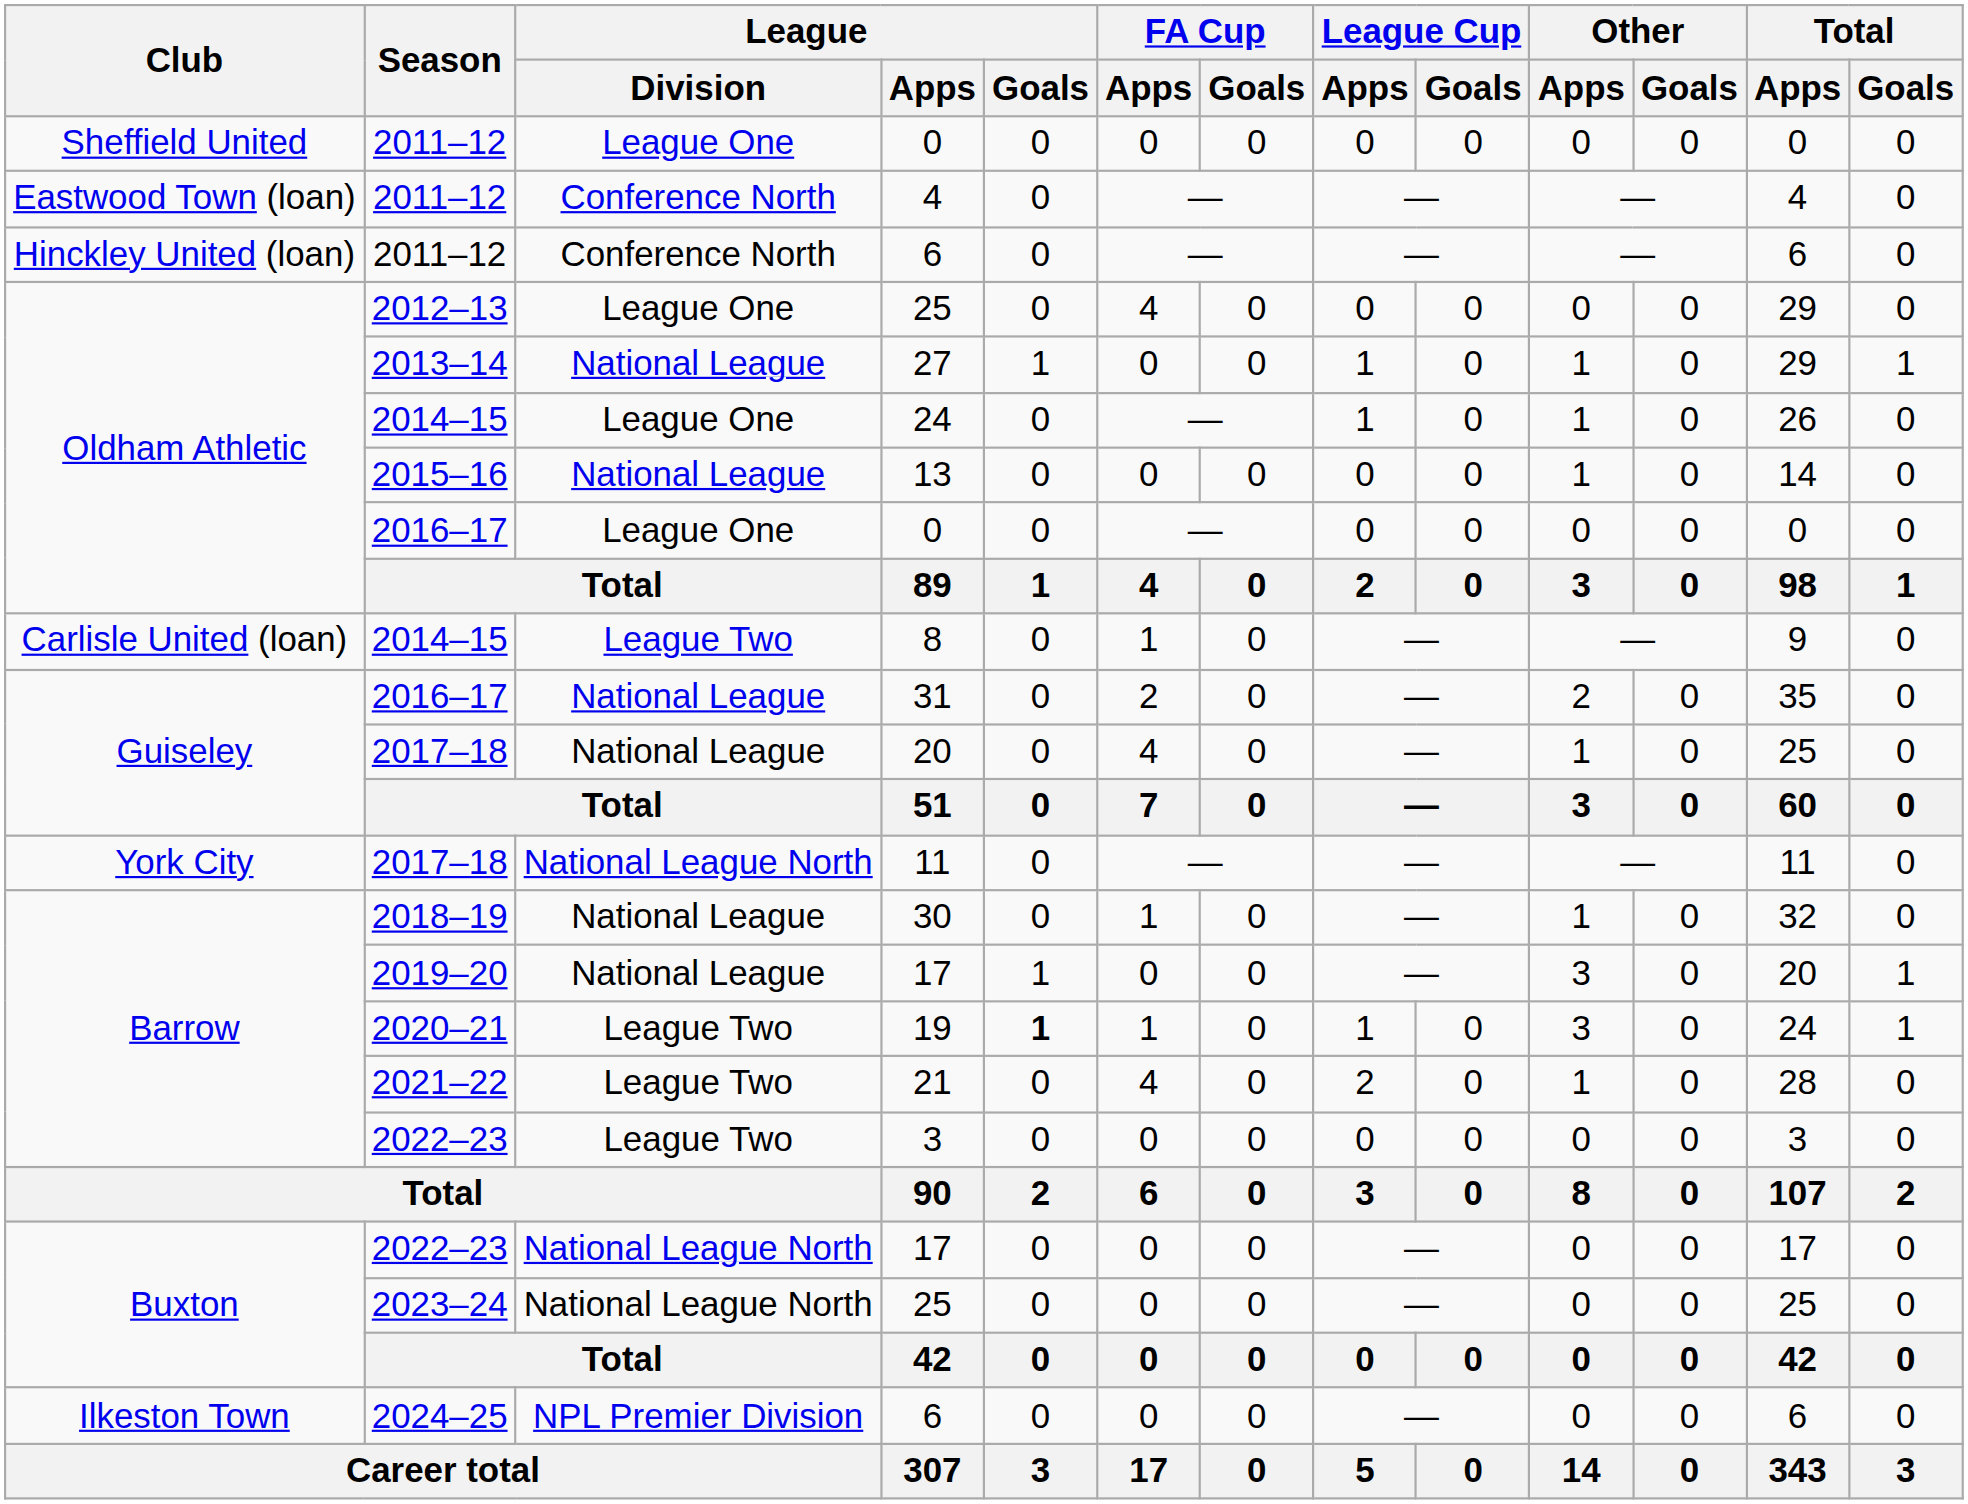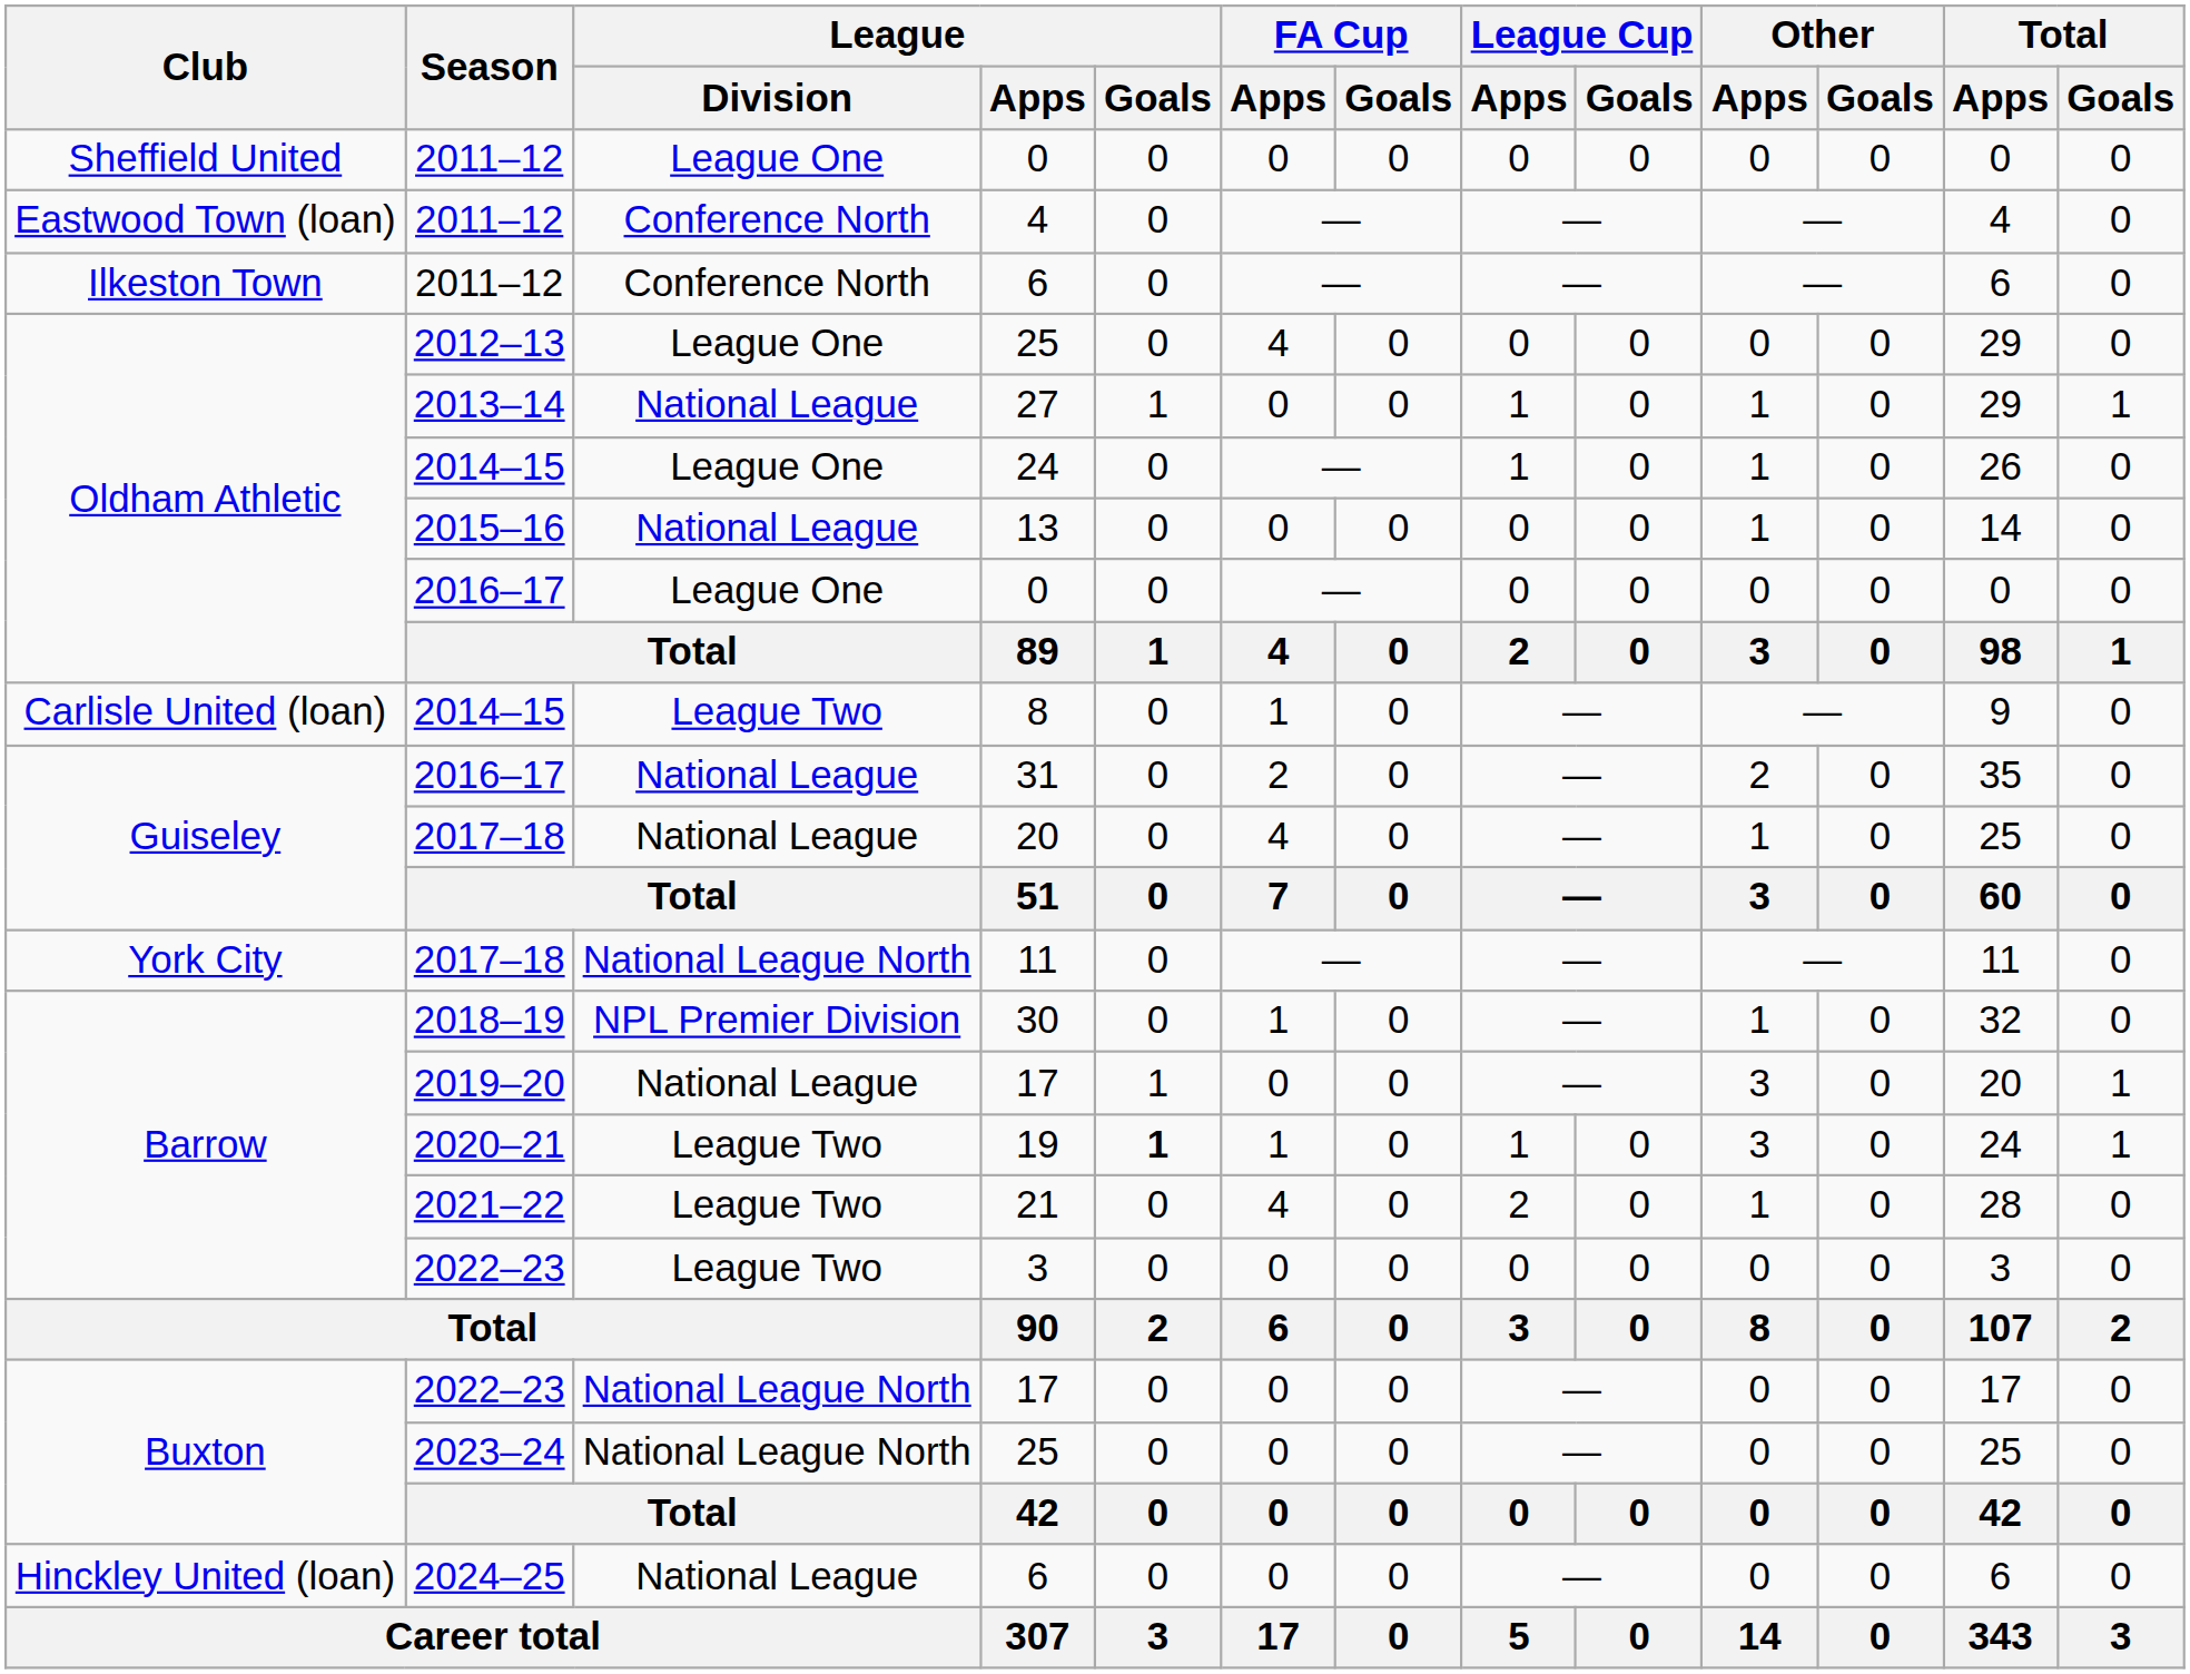2011–12 / 6 | Club: Hinckley United (loan) -> Ilkeston Town
30 | League / Division: National League -> NPL Premier Division
2024–25 / 6 | Club: Ilkeston Town -> Hinckley United (loan)
2024–25 / 6 | League / Division: NPL Premier Division -> National League
